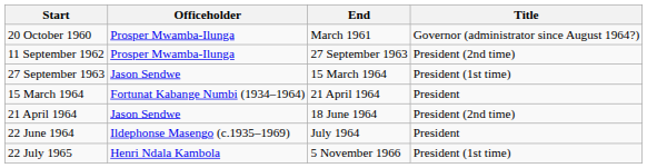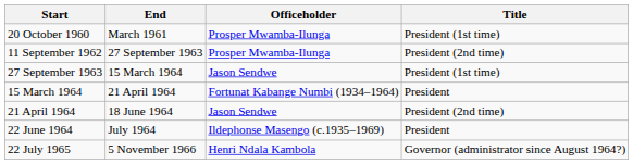columns swapped: End <-> Officeholder
20 October 1960 | Title: Governor (administrator since August 1964?) -> President (1st time)
22 July 1965 | Title: President (1st time) -> Governor (administrator since August 1964?)
